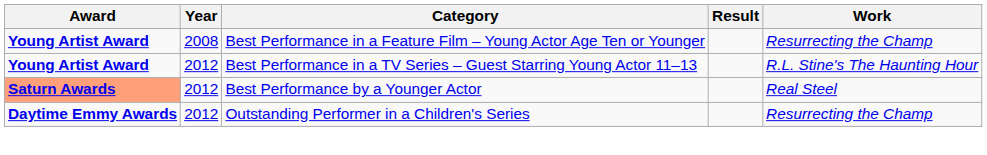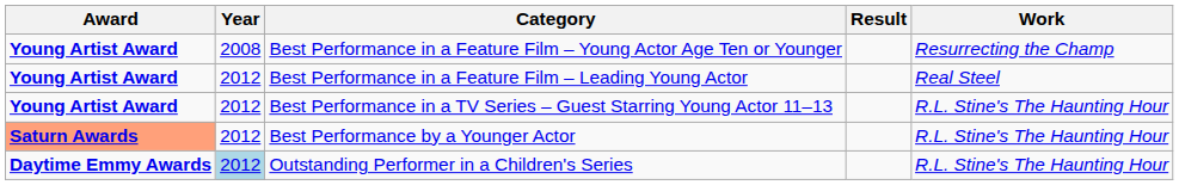+ row: Young Artist Award | 2012 | Best Performance in a Feature Film – Leading Young Actor | Real Steel
Best Performance by a Younger Actor | Work: Real Steel -> R.L. Stine's The Haunting Hour
Outstanding Performer in a Children's Series | Year: no background -> lightblue background
Outstanding Performer in a Children's Series | Work: Resurrecting the Champ -> R.L. Stine's The Haunting Hour
